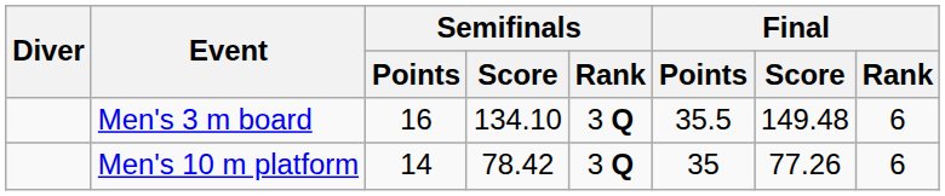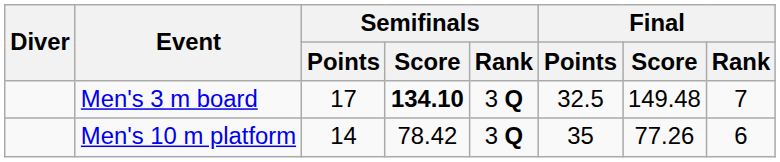Men's 3 m board | Semifinals / Points: 16 -> 17
Men's 3 m board | Semifinals / Score: normal -> bold
Men's 3 m board | Final / Points: 35.5 -> 32.5
Men's 3 m board | Final / Rank: 6 -> 7
